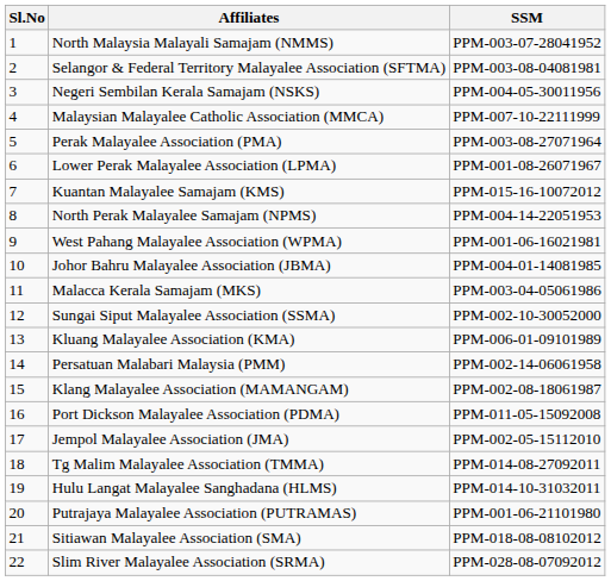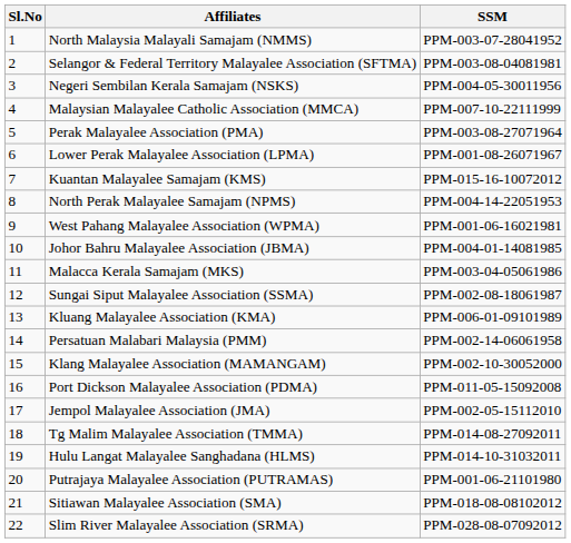Sungai Siput Malayalee Association (SSMA) | SSM: PPM-002-10-30052000 -> PPM-002-08-18061987
Klang Malayalee Association (MAMANGAM) | SSM: PPM-002-08-18061987 -> PPM-002-10-30052000
